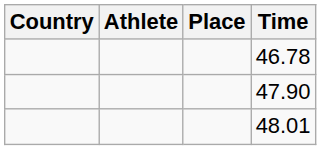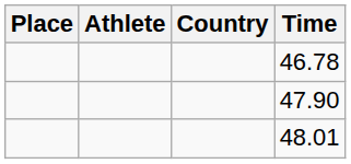columns swapped: Place <-> Country
